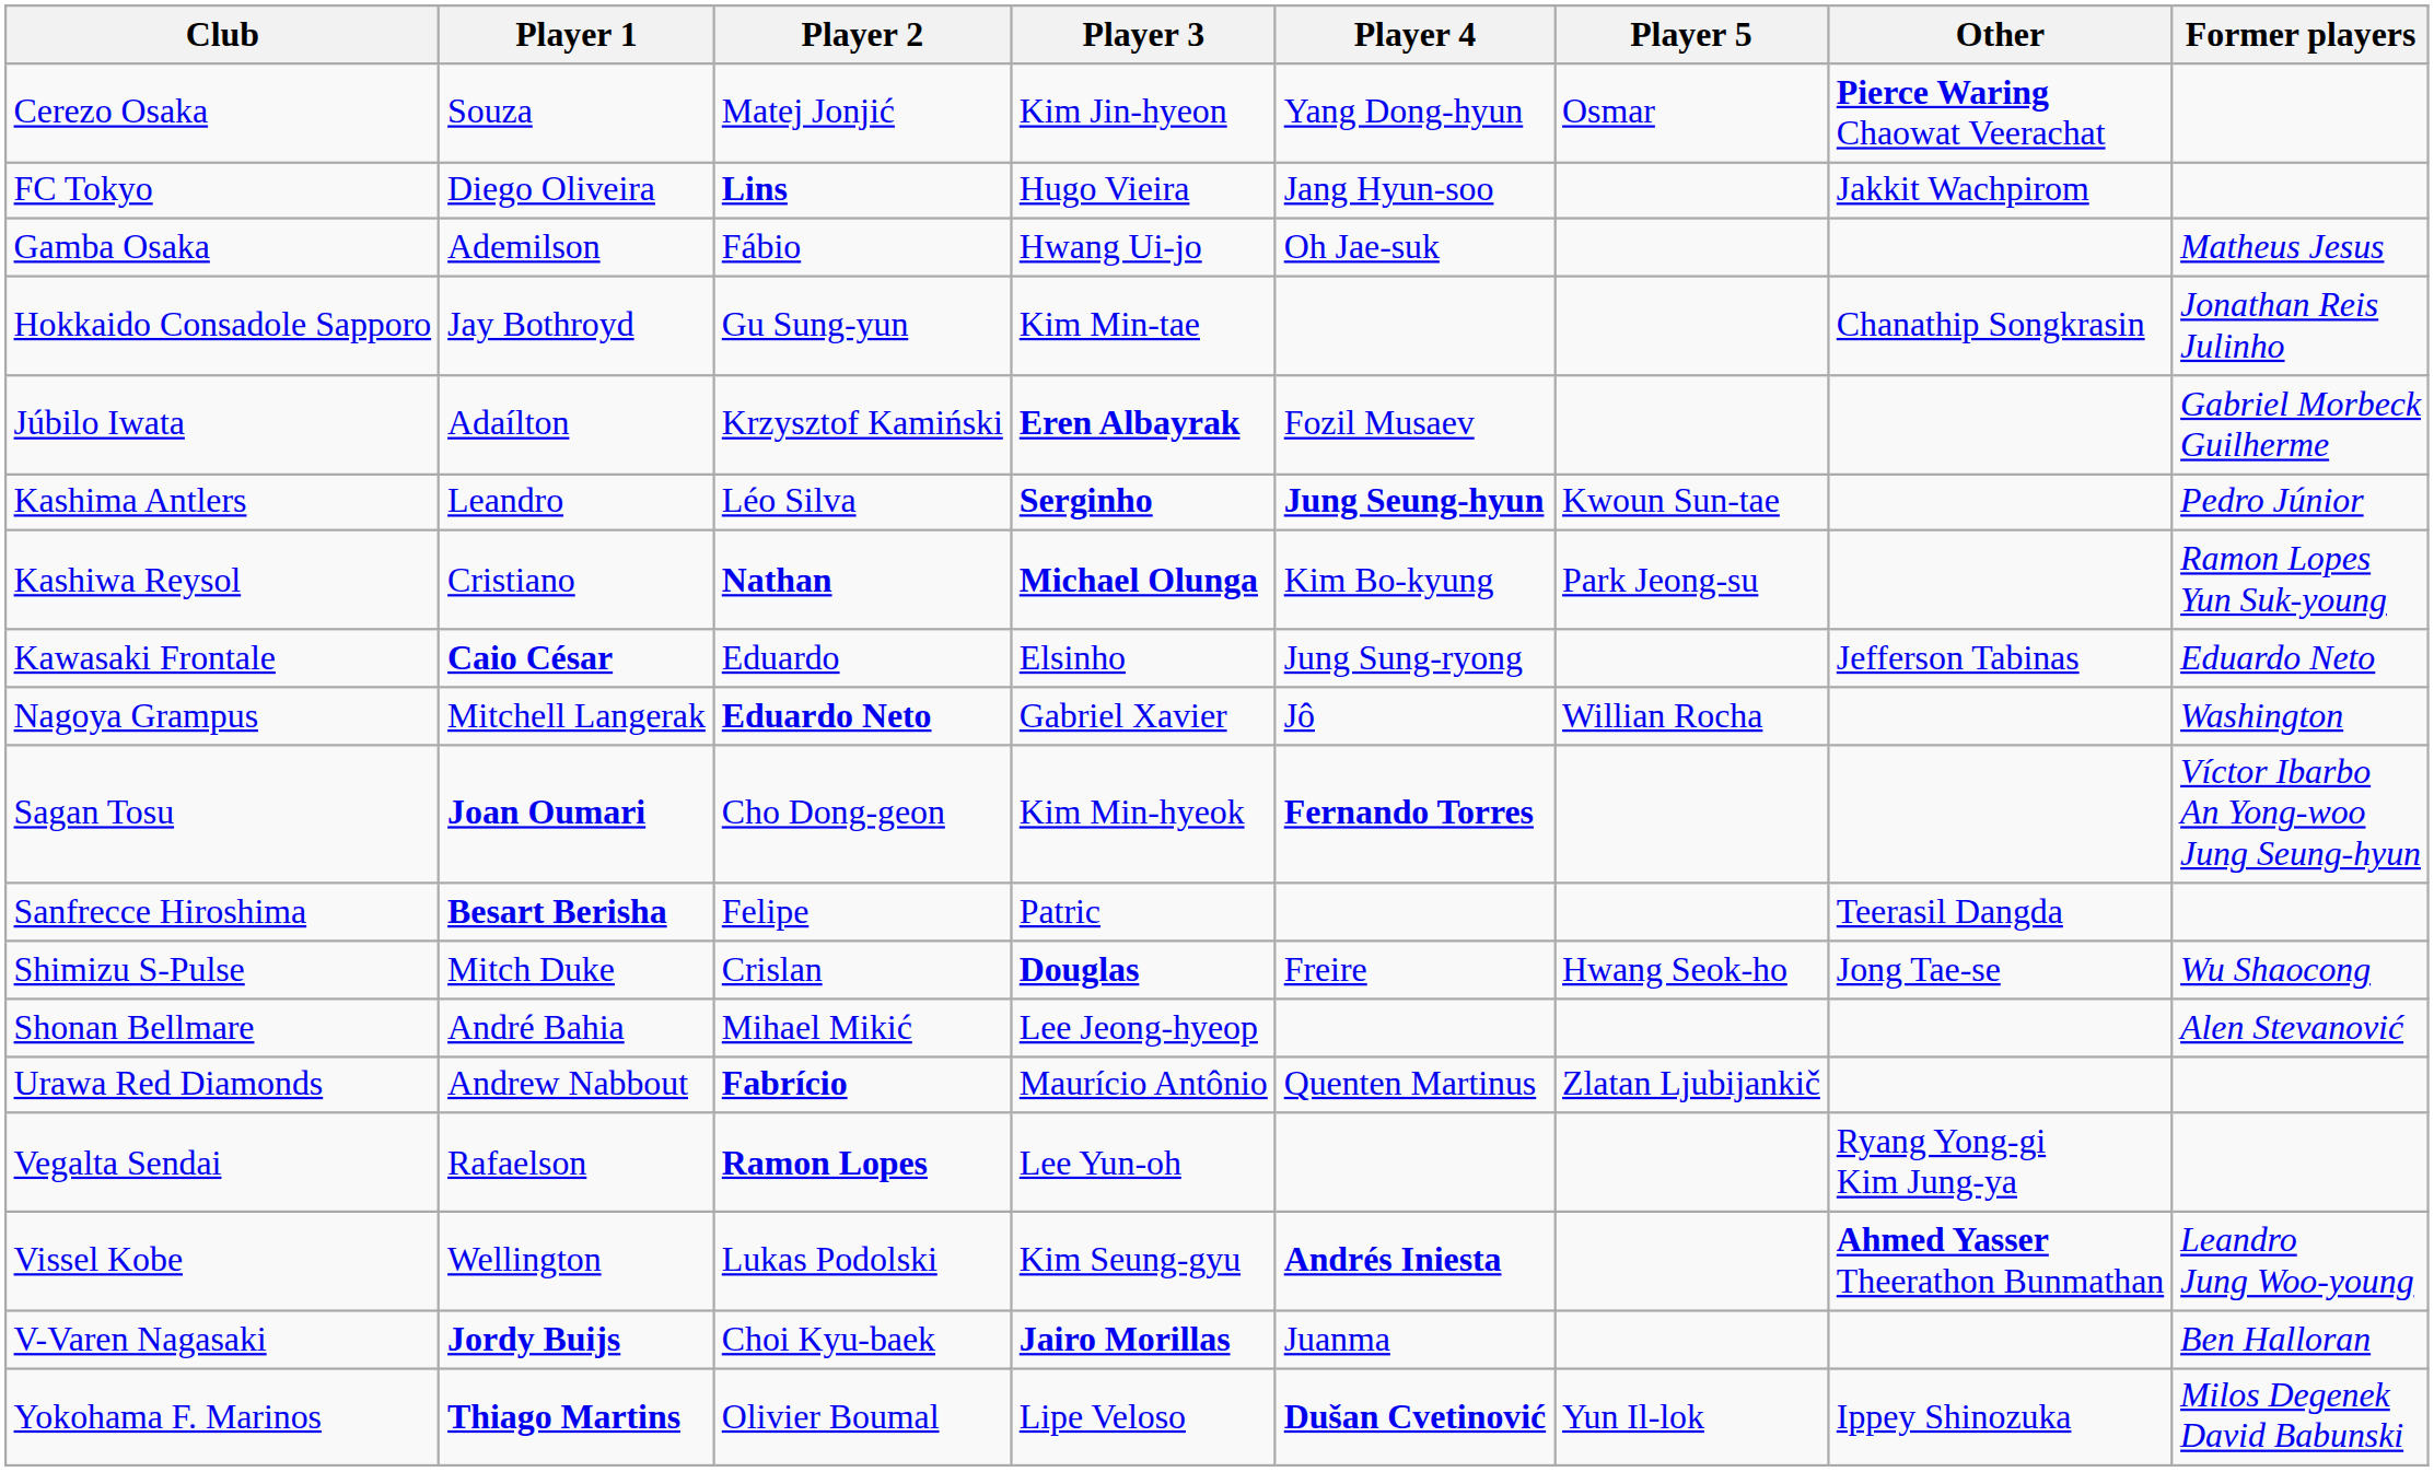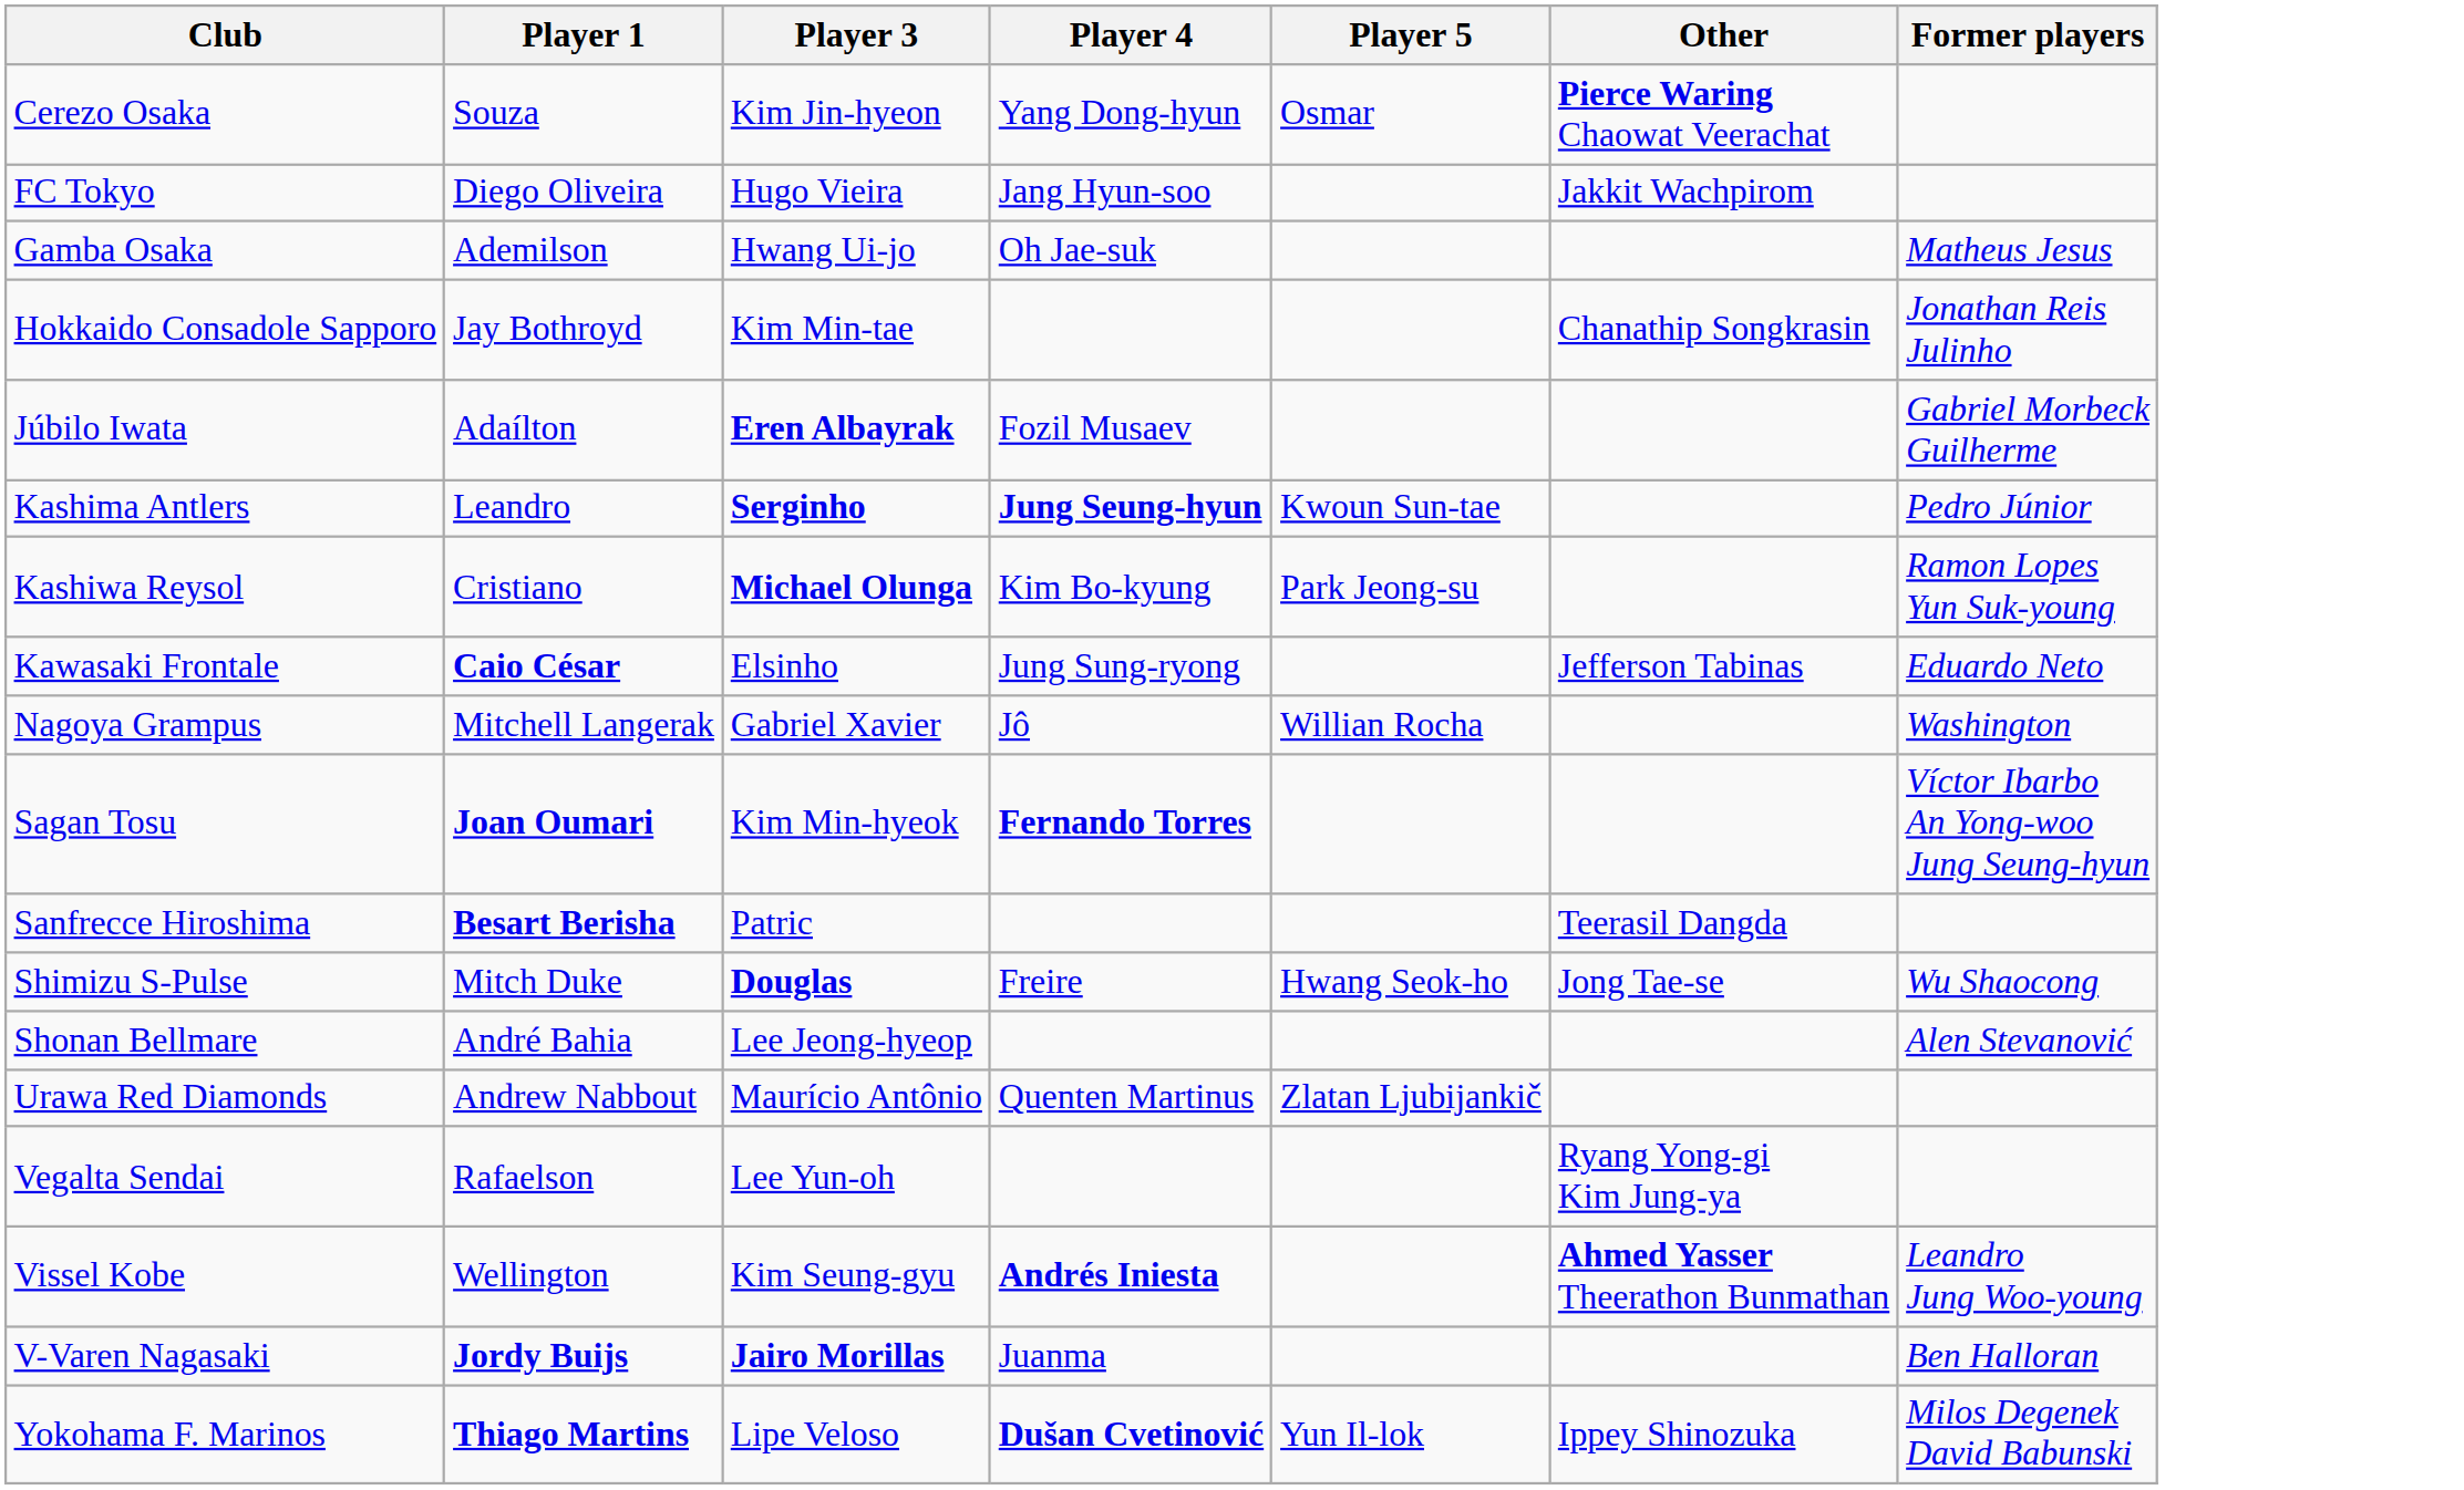- column: Player 2 | Matej Jonjić | Lins | Fábio | Gu Sung-yun | Krzysztof Kamiński | Léo Silva | Nathan | Eduardo | Eduardo Neto | Cho Dong-geon | Felipe | Crislan | Mihael Mikić | Fabrício | Ramon Lopes | Lukas Podolski | Choi Kyu-baek | Olivier Boumal
